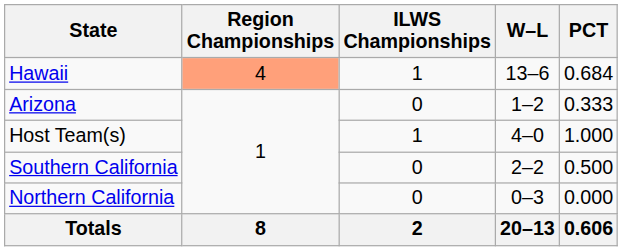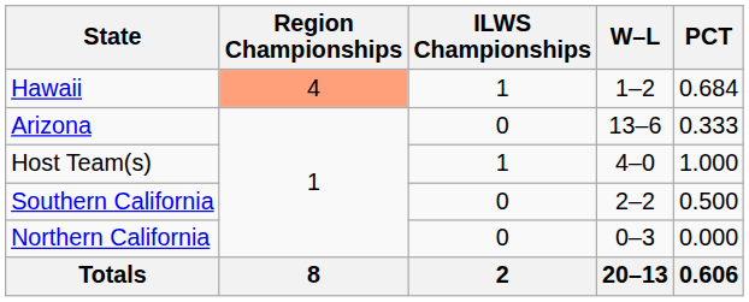Hawaii | W–L: 13–6 -> 1–2
Arizona | W–L: 1–2 -> 13–6
